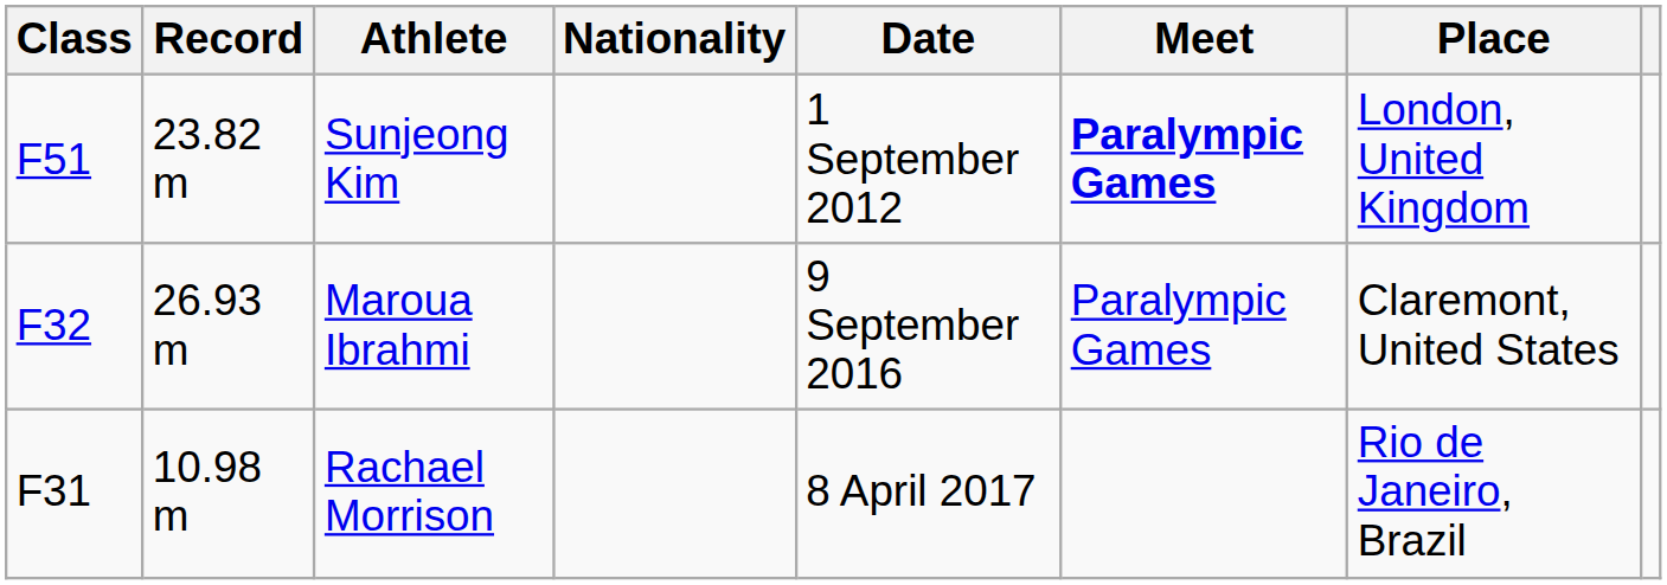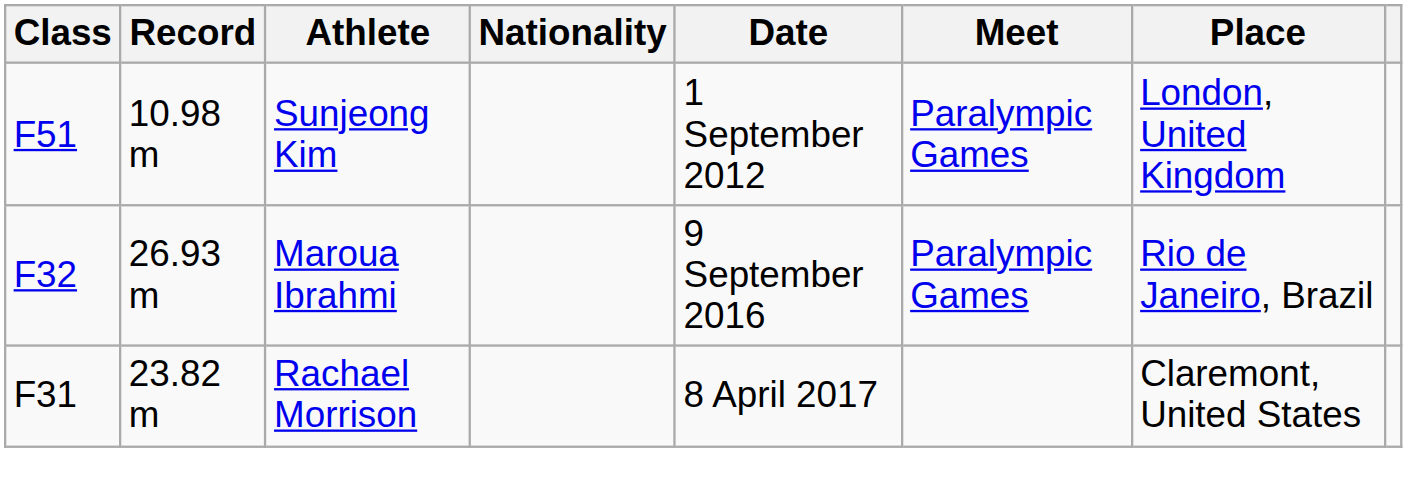Sunjeong Kim | Record: 23.82 m -> 10.98 m
Sunjeong Kim | Meet: bold -> normal
Maroua Ibrahmi | Place: Claremont, United States -> Rio de Janeiro, Brazil
Rachael Morrison | Record: 10.98 m -> 23.82 m
Rachael Morrison | Place: Rio de Janeiro, Brazil -> Claremont, United States
